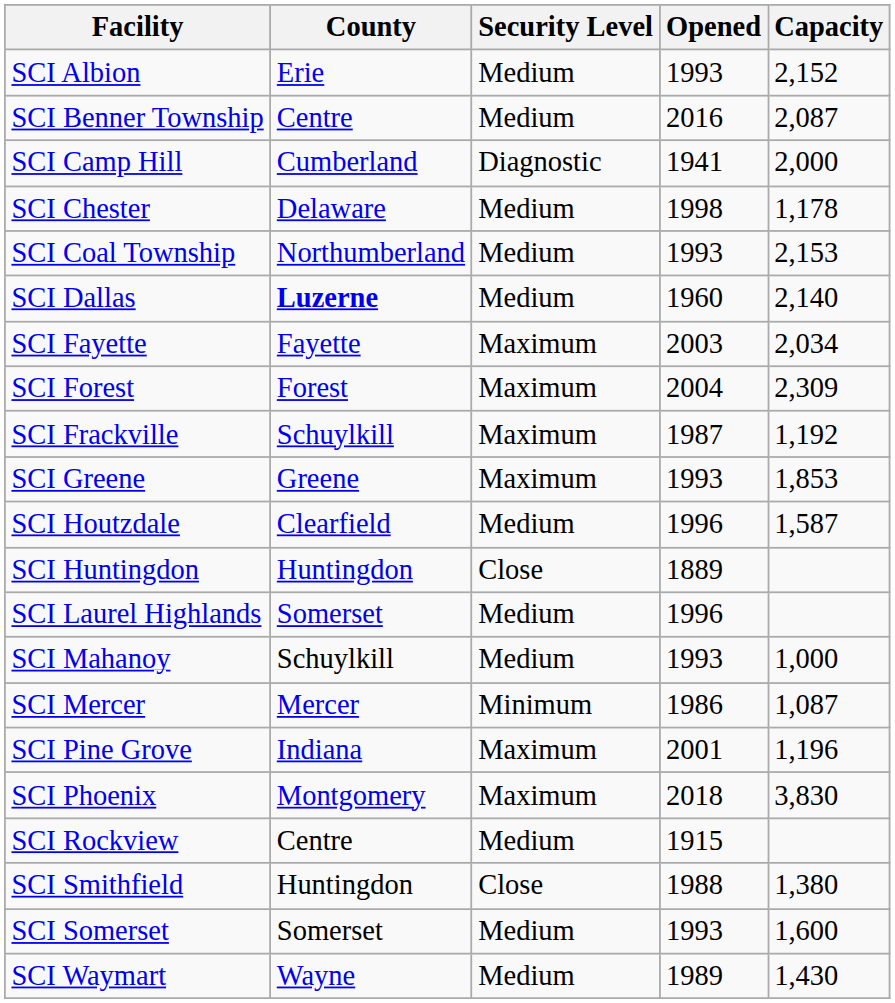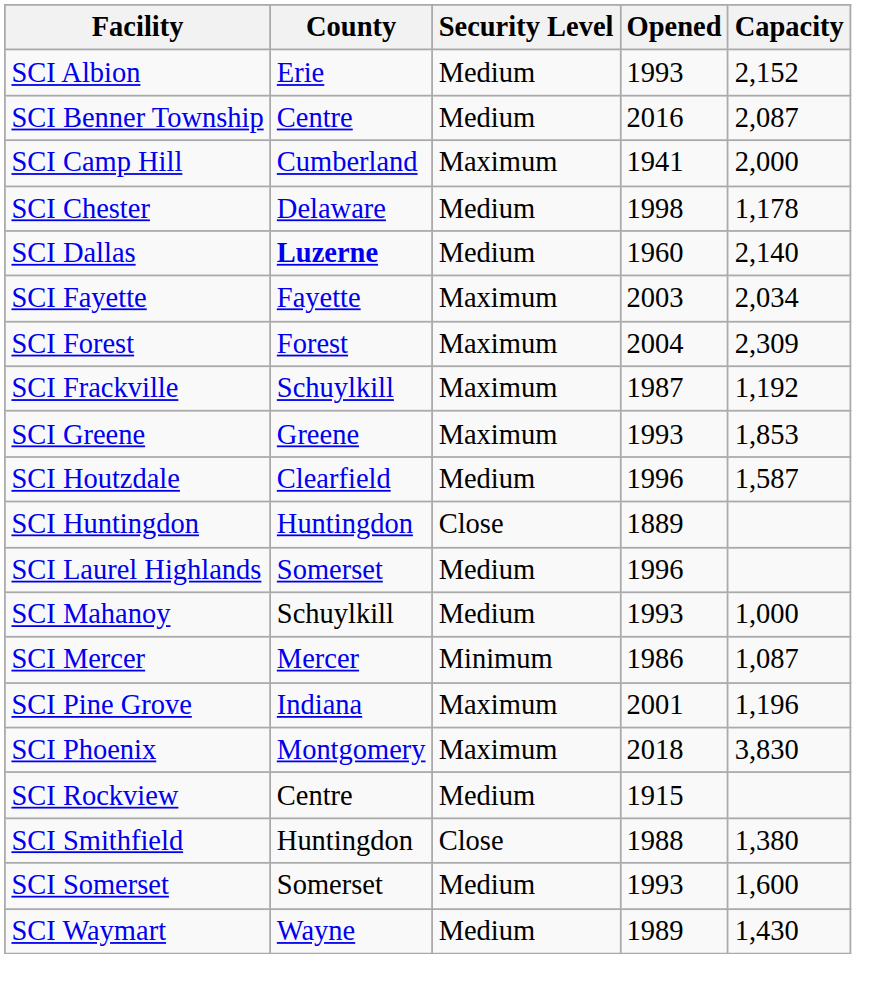SCI Camp Hill | Security Level: Diagnostic -> Maximum
- row: SCI Coal Township | Northumberland | Medium | 1993 | 2,153
